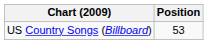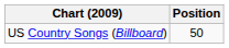US Country Songs (Billboard) | Position: 53 -> 50
